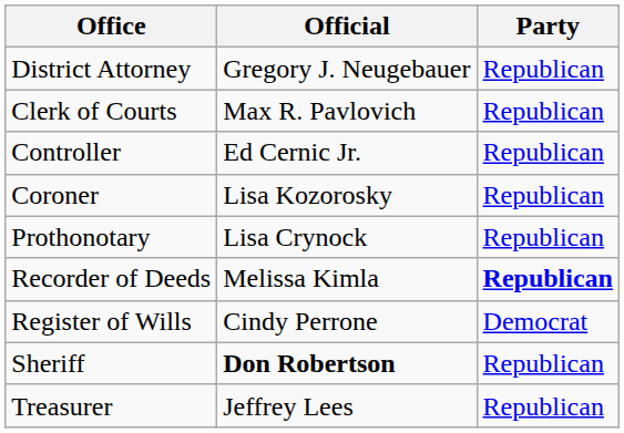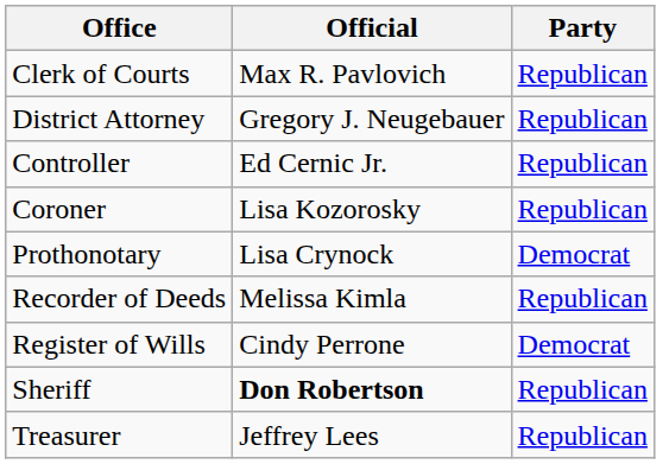rows swapped: District Attorney <-> Clerk of Courts
Prothonotary | Party: Republican -> Democrat
Recorder of Deeds | Party: bold -> normal
